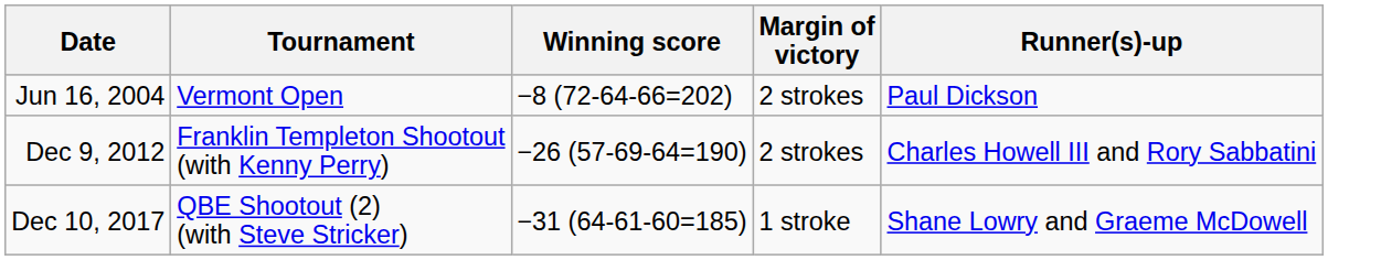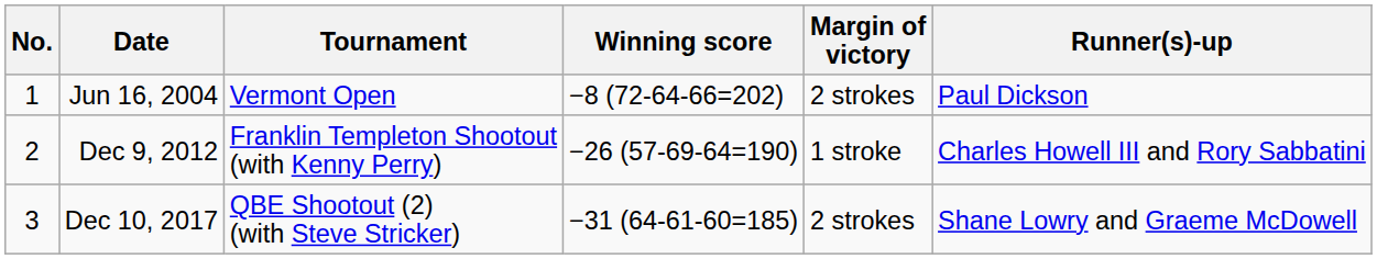+ column: No. | 1 | 2 | 3
Dec 9, 2012 | Margin of victory: 2 strokes -> 1 stroke
Dec 10, 2017 | Margin of victory: 1 stroke -> 2 strokes
